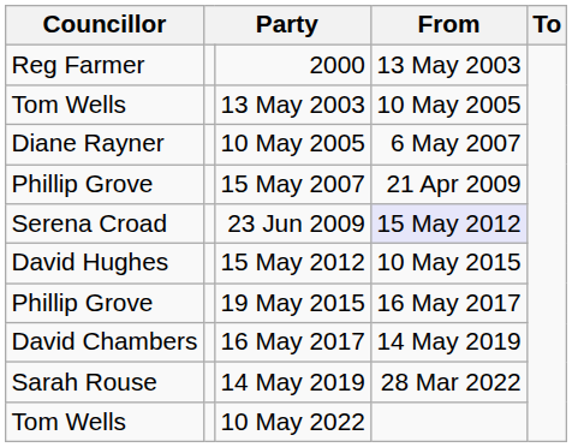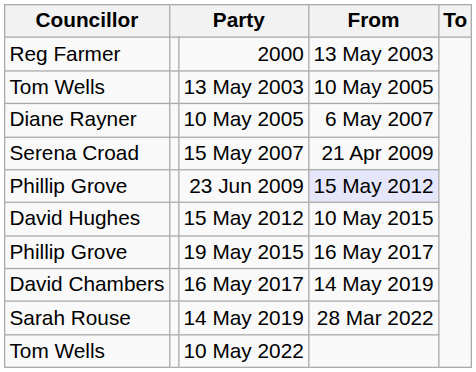15 May 2007 | Councillor: Phillip Grove -> Serena Croad
23 Jun 2009 | Councillor: Serena Croad -> Phillip Grove
